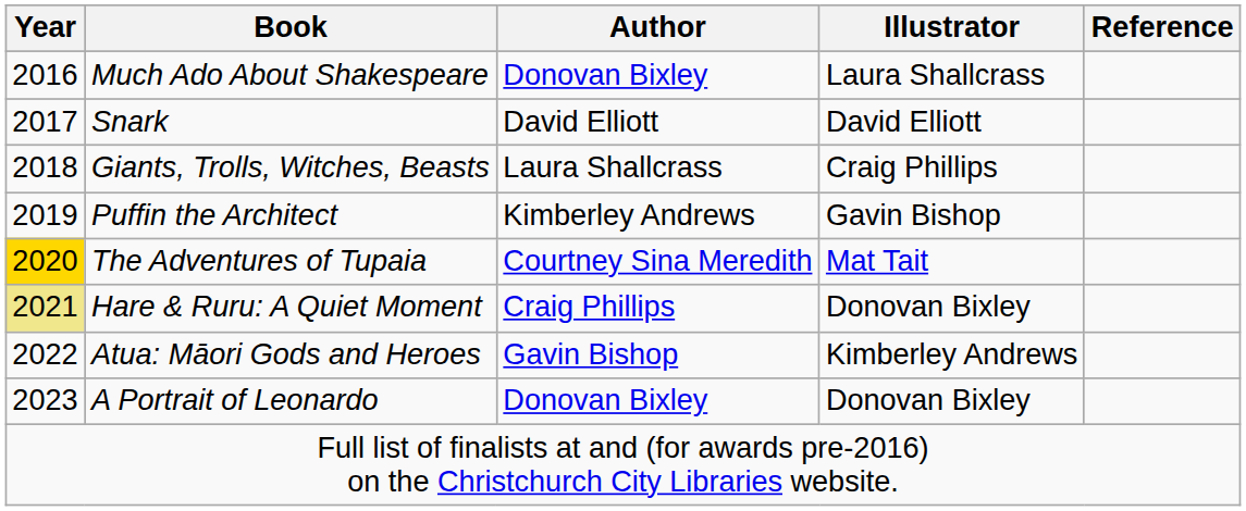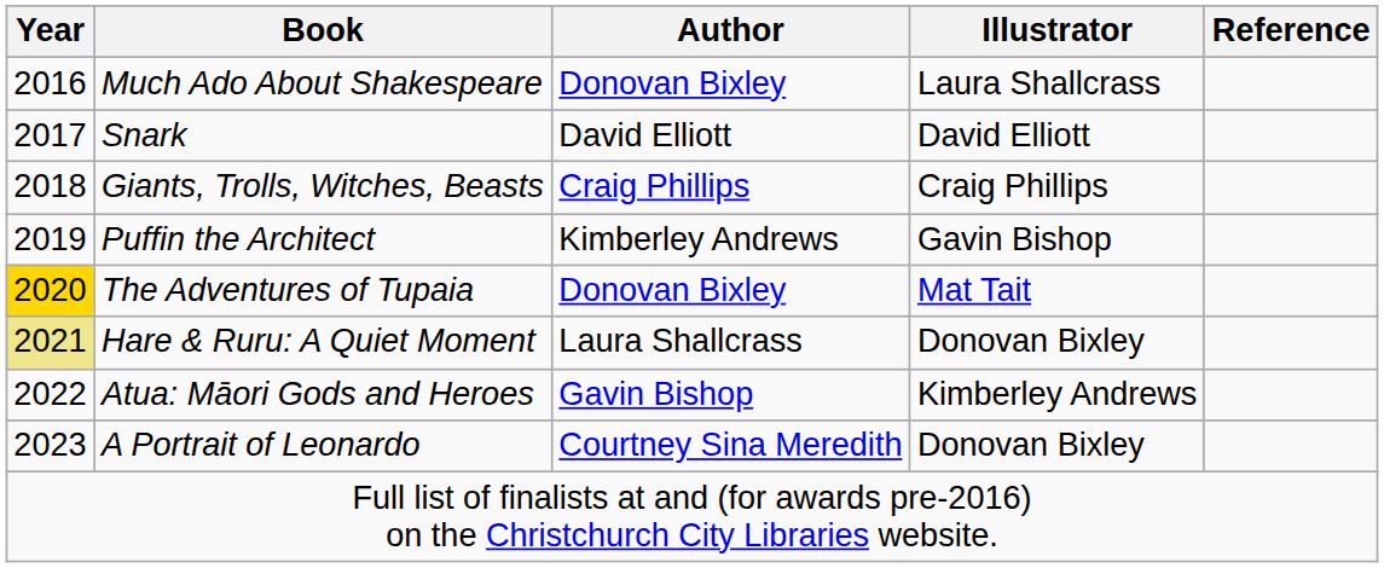Giants, Trolls, Witches, Beasts | Author: Laura Shallcrass -> Craig Phillips
The Adventures of Tupaia | Author: Courtney Sina Meredith -> Donovan Bixley
Hare & Ruru: A Quiet Moment | Author: Craig Phillips -> Laura Shallcrass
A Portrait of Leonardo | Author: Donovan Bixley -> Courtney Sina Meredith
